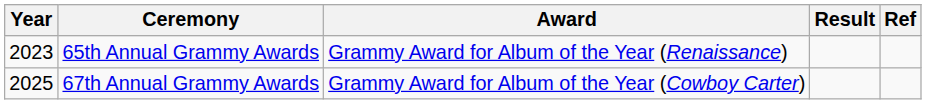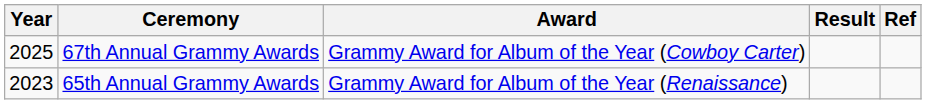rows swapped: 65th Annual Grammy Awards <-> 67th Annual Grammy Awards
